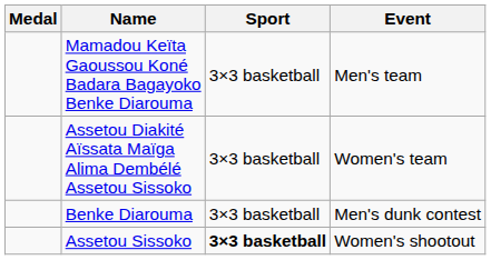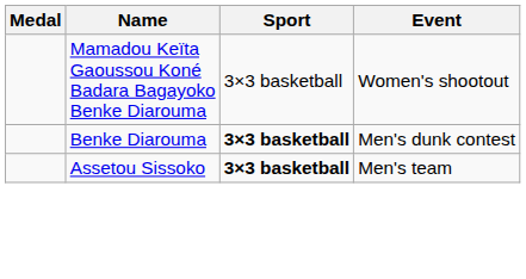Mamadou Keïta Gaoussou Koné Badara Bagayoko Benke Diarouma | Event: Men's team -> Women's shootout
- row: Assetou Diakité Aïssata Maïga Alima Dembélé Assetou Sissoko | 3×3 basketball | Women's team
Benke Diarouma | Sport: normal -> bold
Assetou Sissoko | Event: Women's shootout -> Men's team
